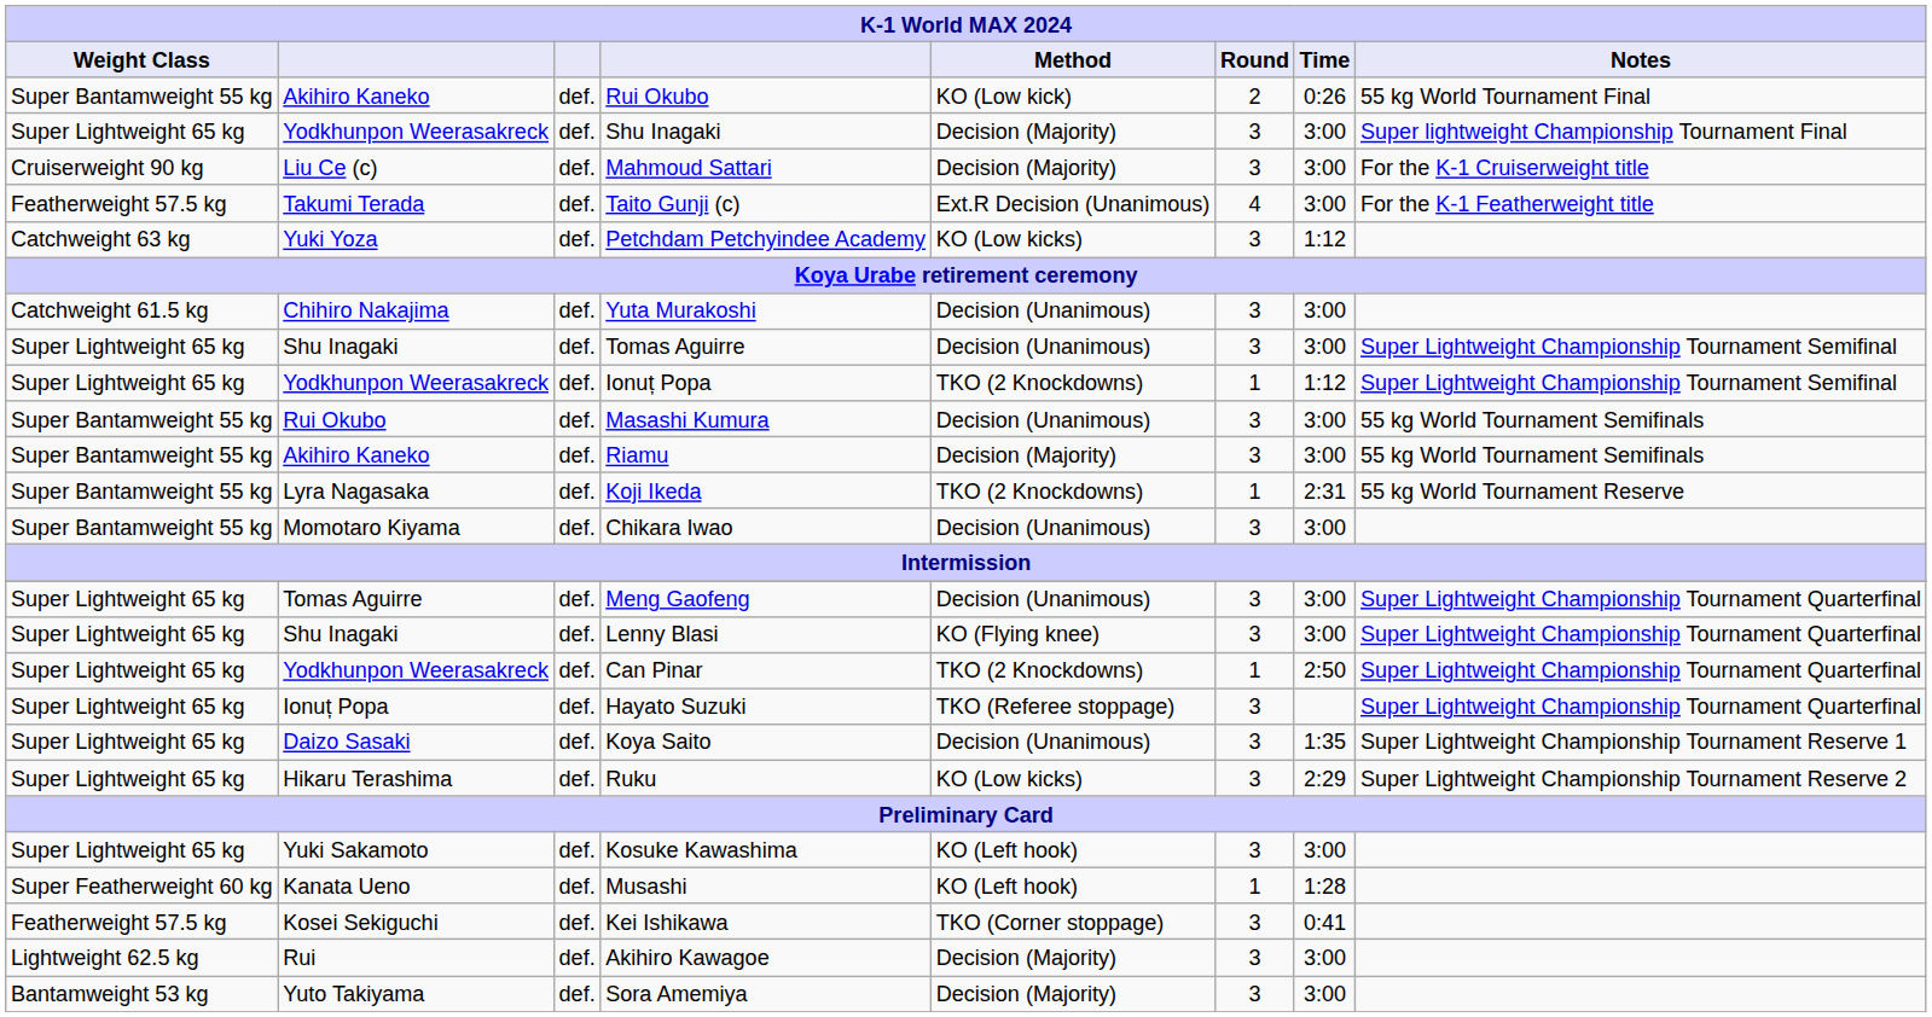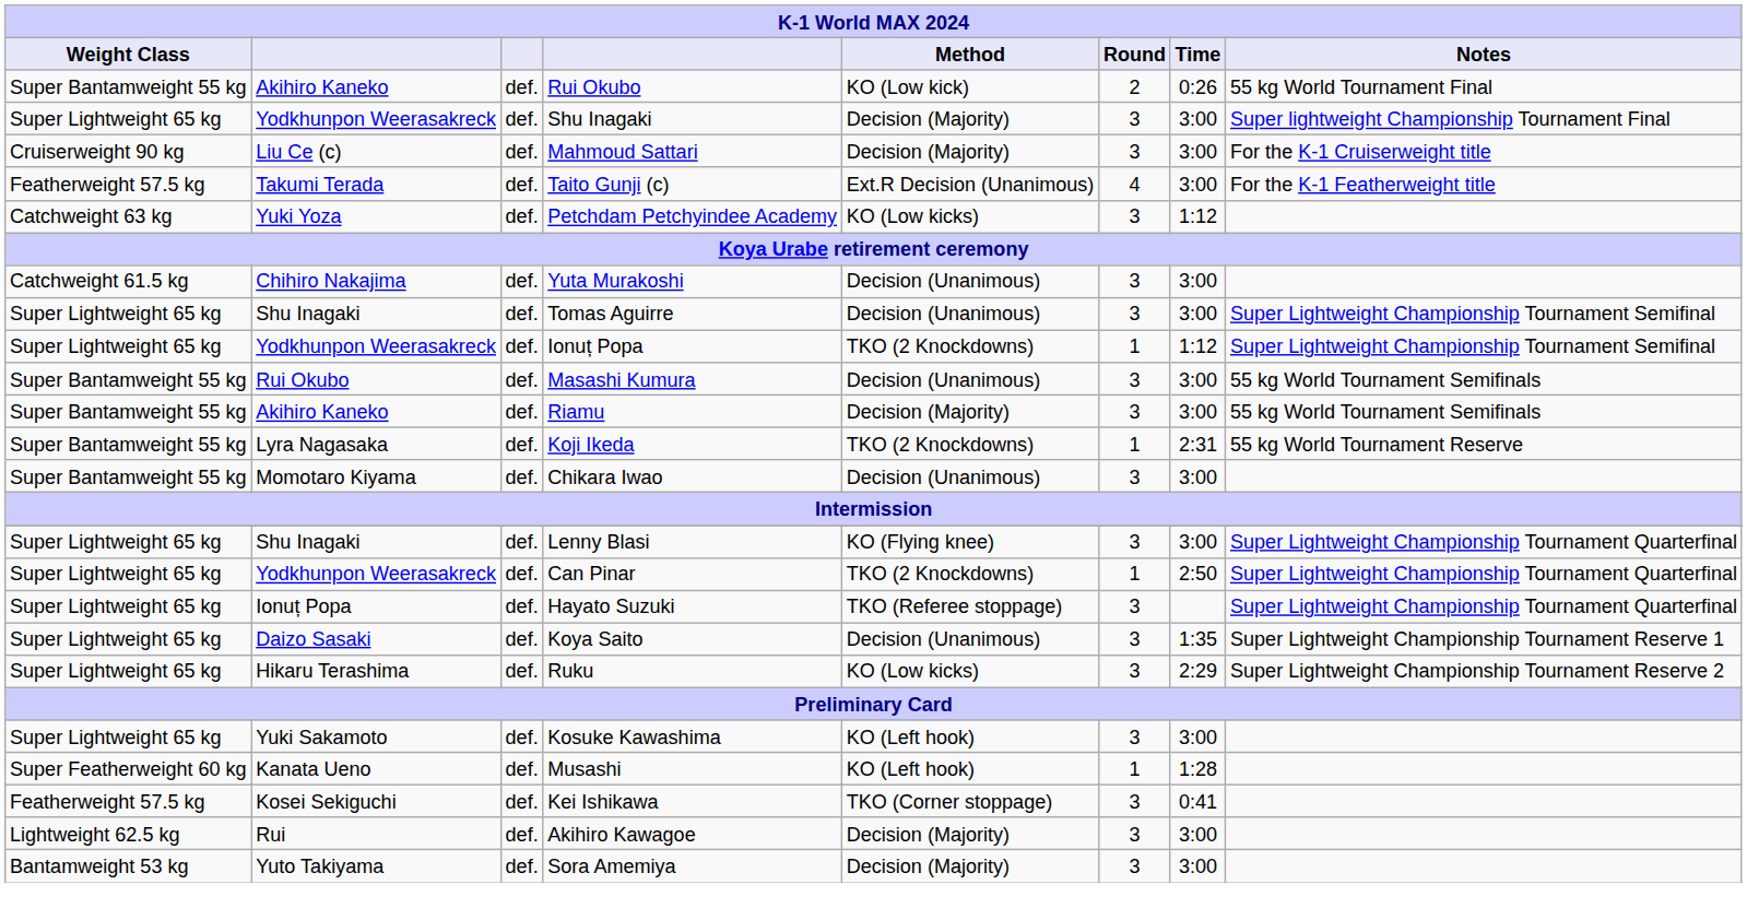- row: Super Lightweight 65 kg | Tomas Aguirre | def. | Meng Gaofeng | Decision (Unanimous) | 3 | 3:00 | Super Lightweight Championship Tournament Quarterfinal
